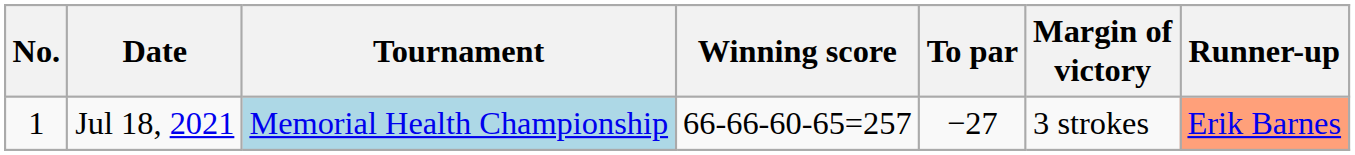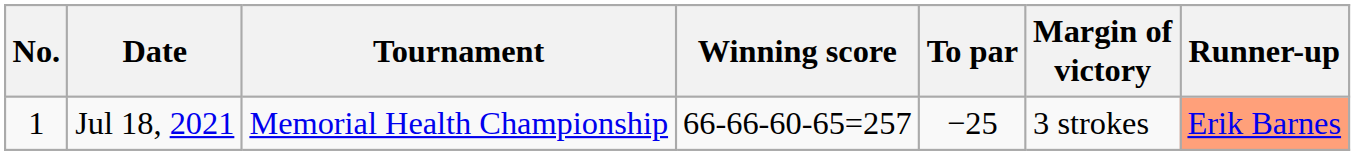Jul 18, 2021 | Tournament: lightblue background -> no background
Jul 18, 2021 | To par: −27 -> −25
